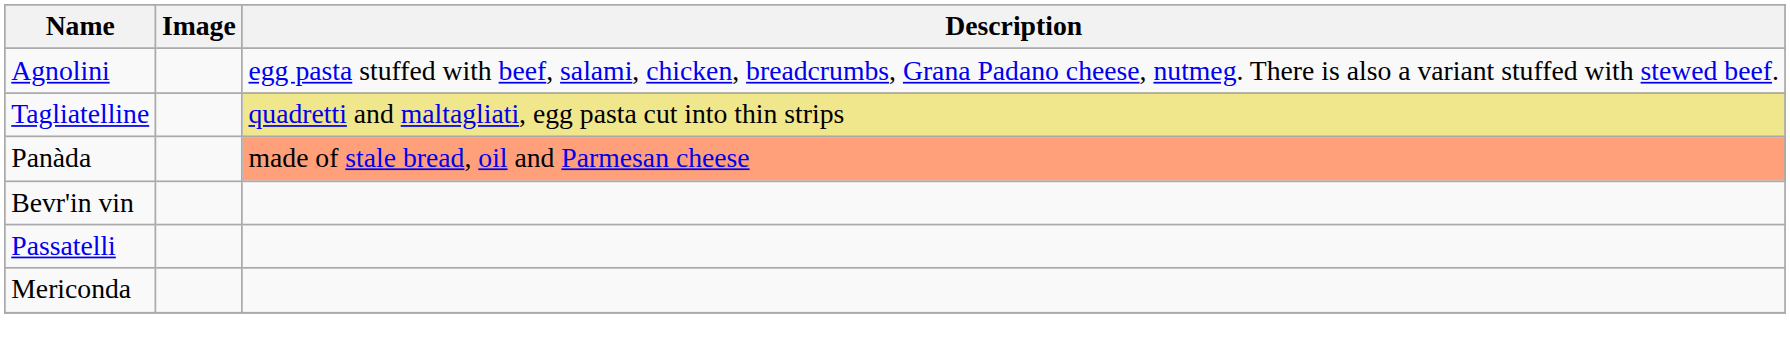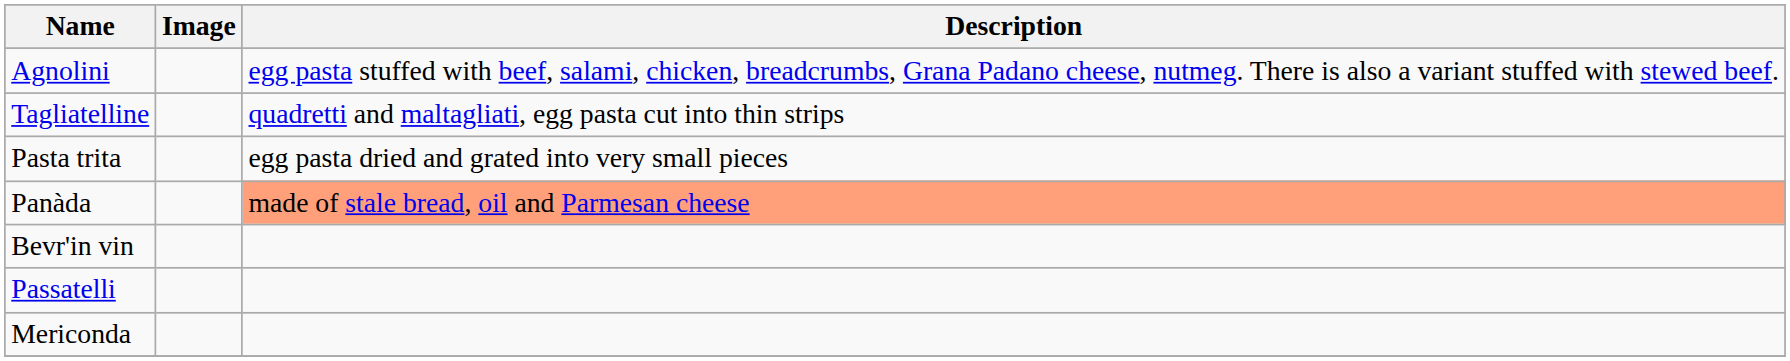Tagliatelline | Description: khaki background -> no background
+ row: Pasta trita | egg pasta dried and grated into very small pieces
